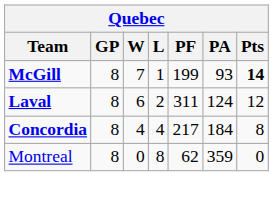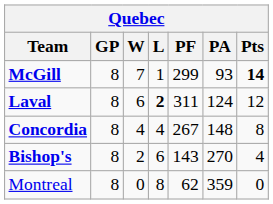McGill | PF: 199 -> 299
Laval | L: normal -> bold
Concordia | PF: 217 -> 267
Concordia | PA: 184 -> 148
+ row: Bishop's | 8 | 2 | 6 | 143 | 270 | 4
